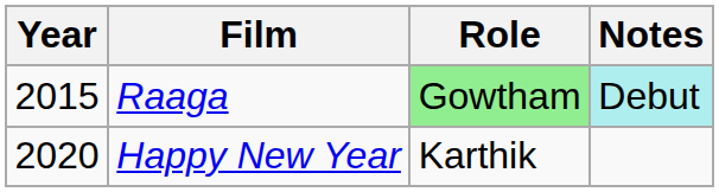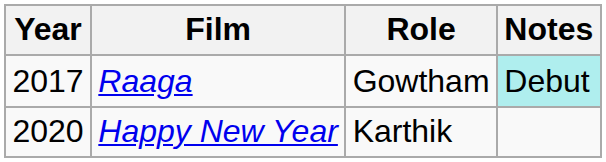Raaga | Year: 2015 -> 2017
Raaga | Role: lightgreen background -> no background
